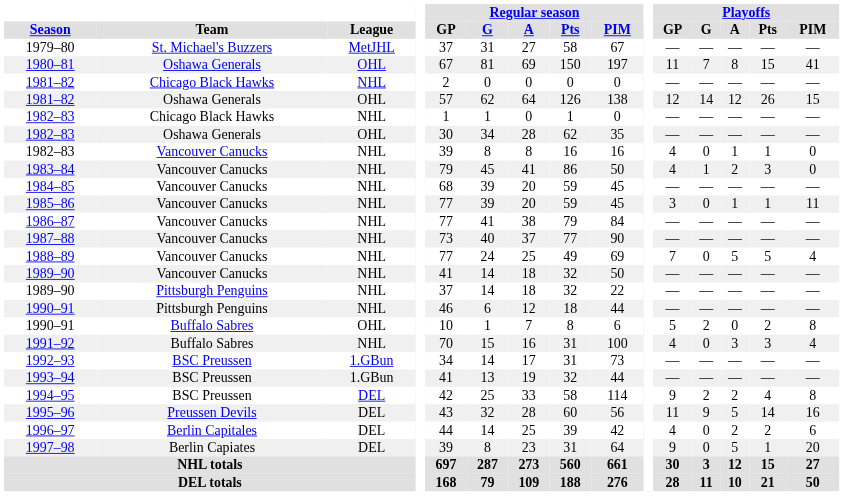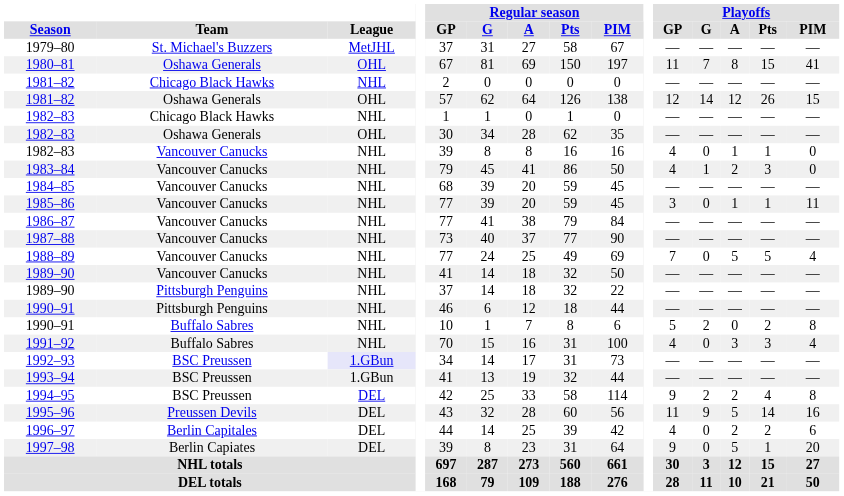1990–91 / Buffalo Sabres | League: OHL -> NHL
1992–93 | League: no background -> lavender background
